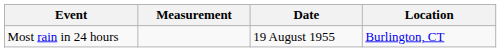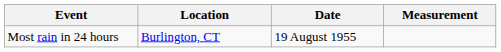columns swapped: Measurement <-> Location
